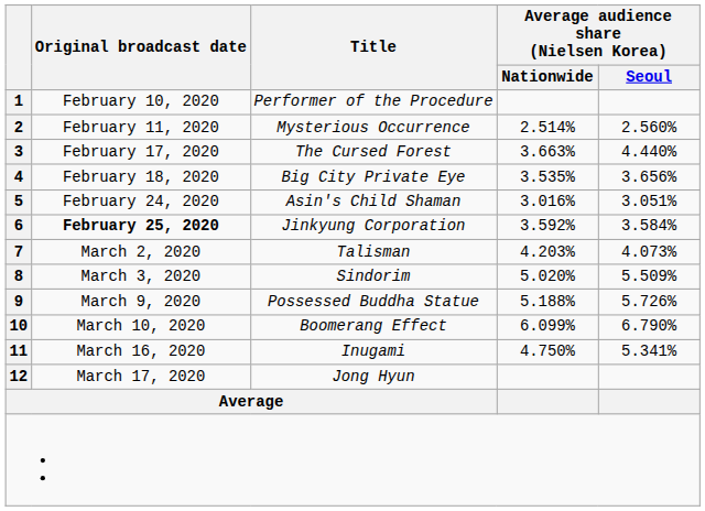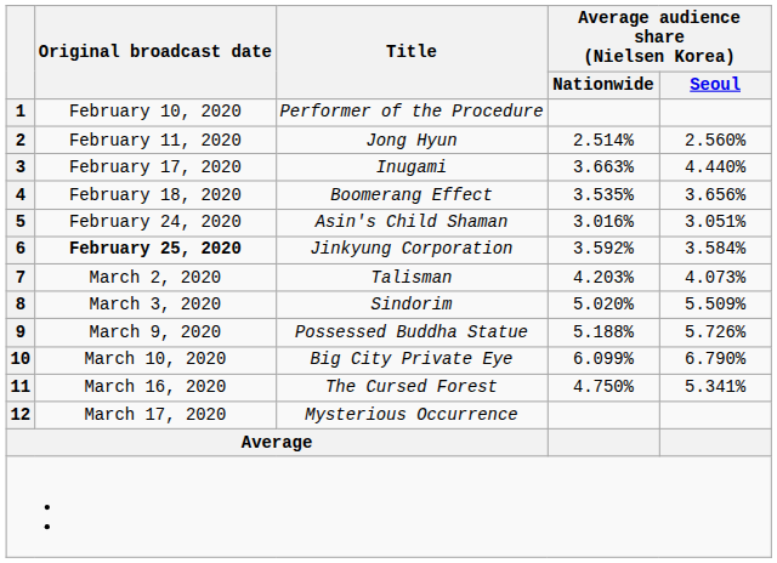2 | Title: Mysterious Occurrence -> Jong Hyun
3 | Title: The Cursed Forest -> Inugami
4 | Title: Big City Private Eye -> Boomerang Effect
10 | Title: Boomerang Effect -> Big City Private Eye
11 | Title: Inugami -> The Cursed Forest
12 | Title: Jong Hyun -> Mysterious Occurrence
